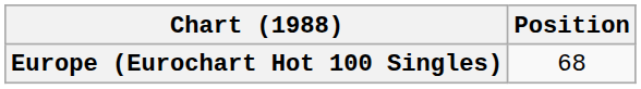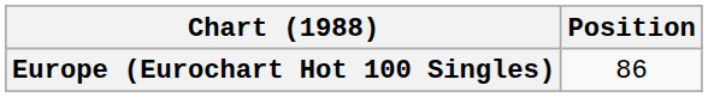Europe (Eurochart Hot 100 Singles) | Position: 68 -> 86
